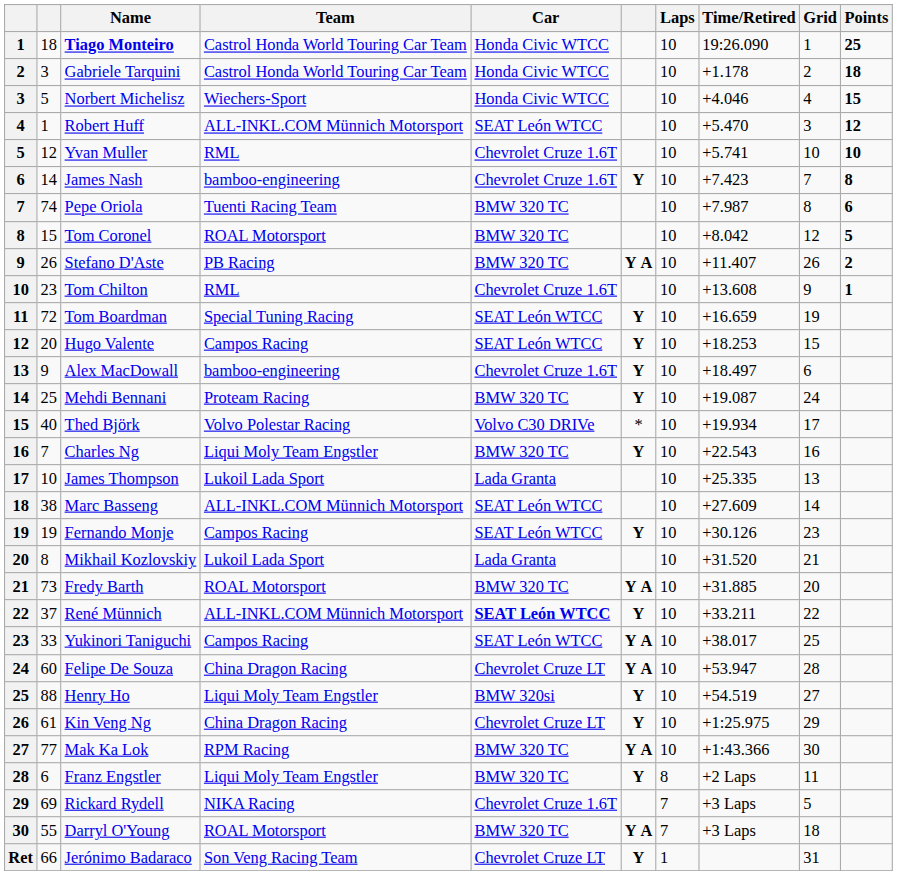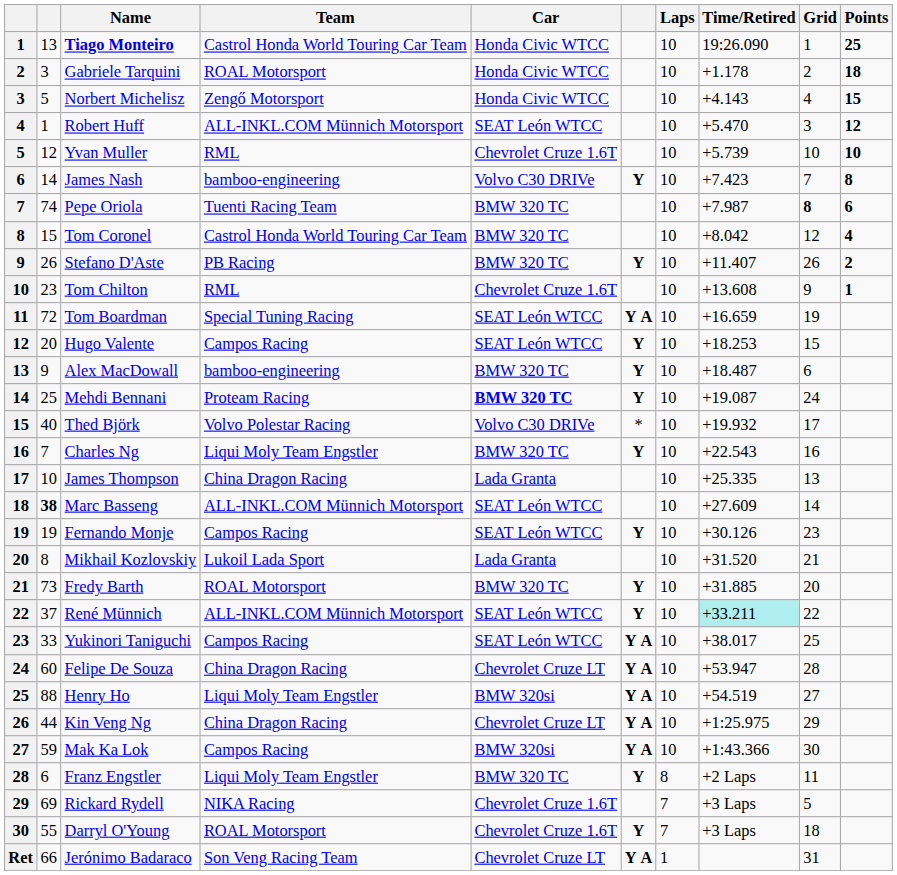Tiago Monteiro | column 2: 18 -> 13
Gabriele Tarquini | Team: Castrol Honda World Touring Car Team -> ROAL Motorsport
Norbert Michelisz | Team: Wiechers-Sport -> Zengő Motorsport
Norbert Michelisz | Time/Retired: +4.046 -> +4.143
Yvan Muller | Time/Retired: +5.741 -> +5.739
James Nash | Car: Chevrolet Cruze 1.6T -> Volvo C30 DRIVe
Pepe Oriola | Grid: normal -> bold
Tom Coronel | Team: ROAL Motorsport -> Castrol Honda World Touring Car Team
Tom Coronel | Points: 5 -> 4
Stefano D'Aste | column 6: Y A -> Y
Tom Boardman | column 6: Y -> Y A
Alex MacDowall | Car: Chevrolet Cruze 1.6T -> BMW 320 TC
Alex MacDowall | Time/Retired: +18.497 -> +18.487
Mehdi Bennani | Car: normal -> bold
Thed Björk | Time/Retired: +19.934 -> +19.932
James Thompson | Team: Lukoil Lada Sport -> China Dragon Racing
Marc Basseng | column 2: normal -> bold
Fredy Barth | column 6: Y A -> Y
René Münnich | Car: bold -> normal
René Münnich | Time/Retired: no background -> paleturquoise background
Henry Ho | column 6: Y -> Y A
Kin Veng Ng | column 2: 61 -> 44
Kin Veng Ng | column 6: Y -> Y A
Mak Ka Lok | column 2: 77 -> 59
Mak Ka Lok | Team: RPM Racing -> Campos Racing
Mak Ka Lok | Car: BMW 320 TC -> BMW 320si
Darryl O'Young | Car: BMW 320 TC -> Chevrolet Cruze 1.6T
Darryl O'Young | column 6: Y A -> Y
Jerónimo Badaraco | column 6: Y -> Y A
